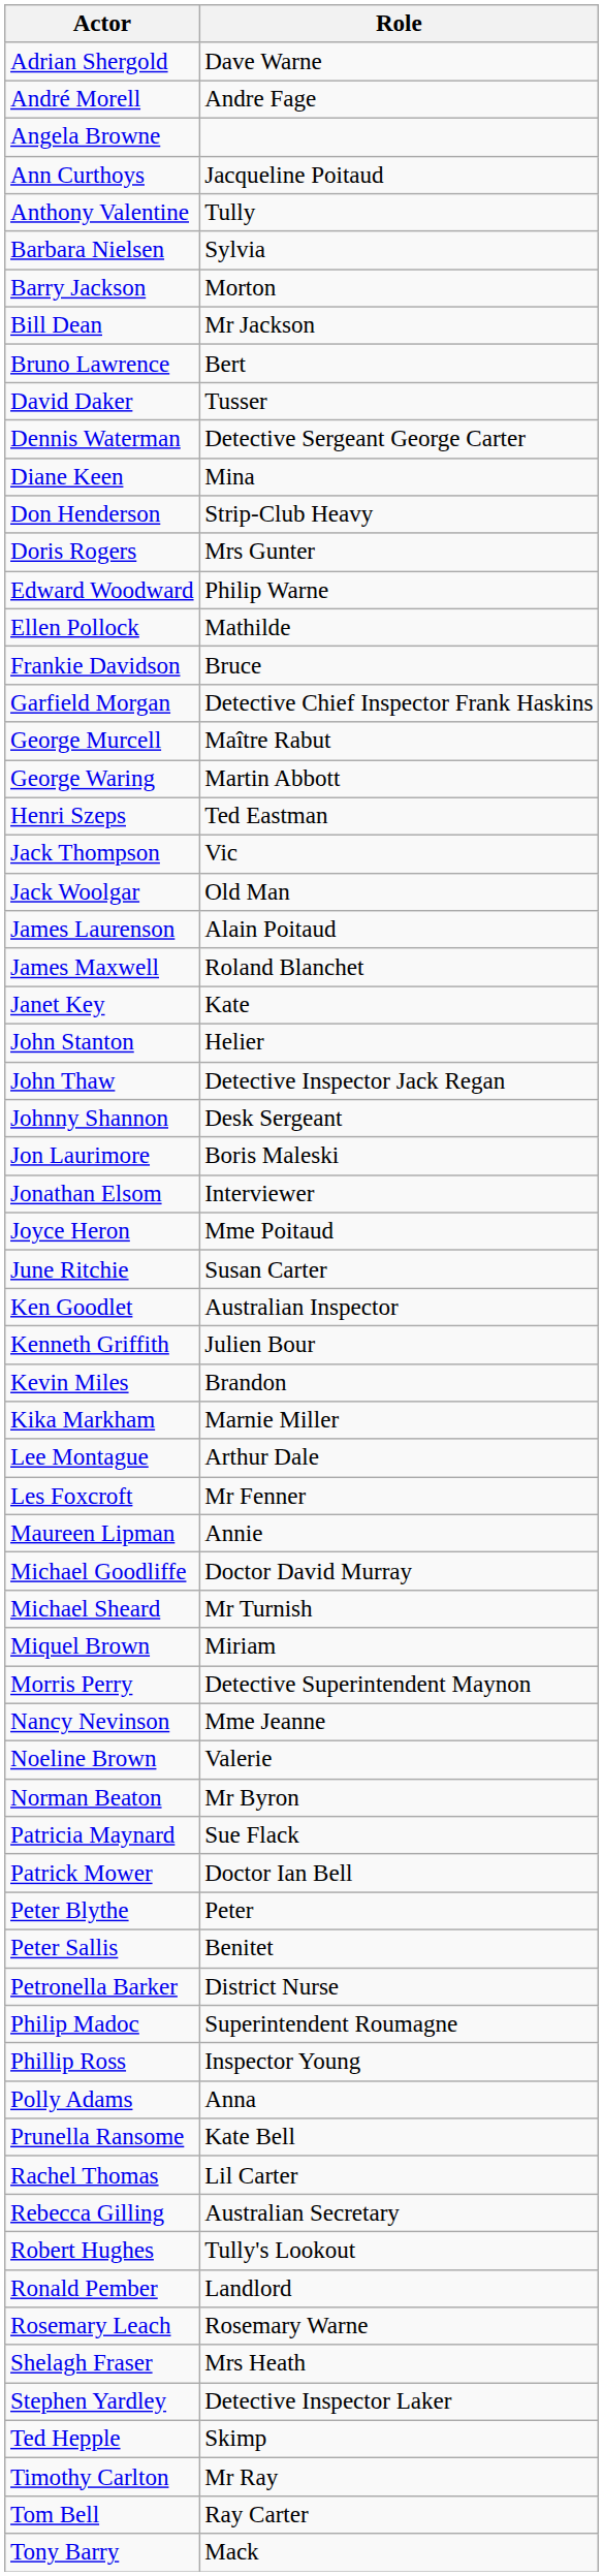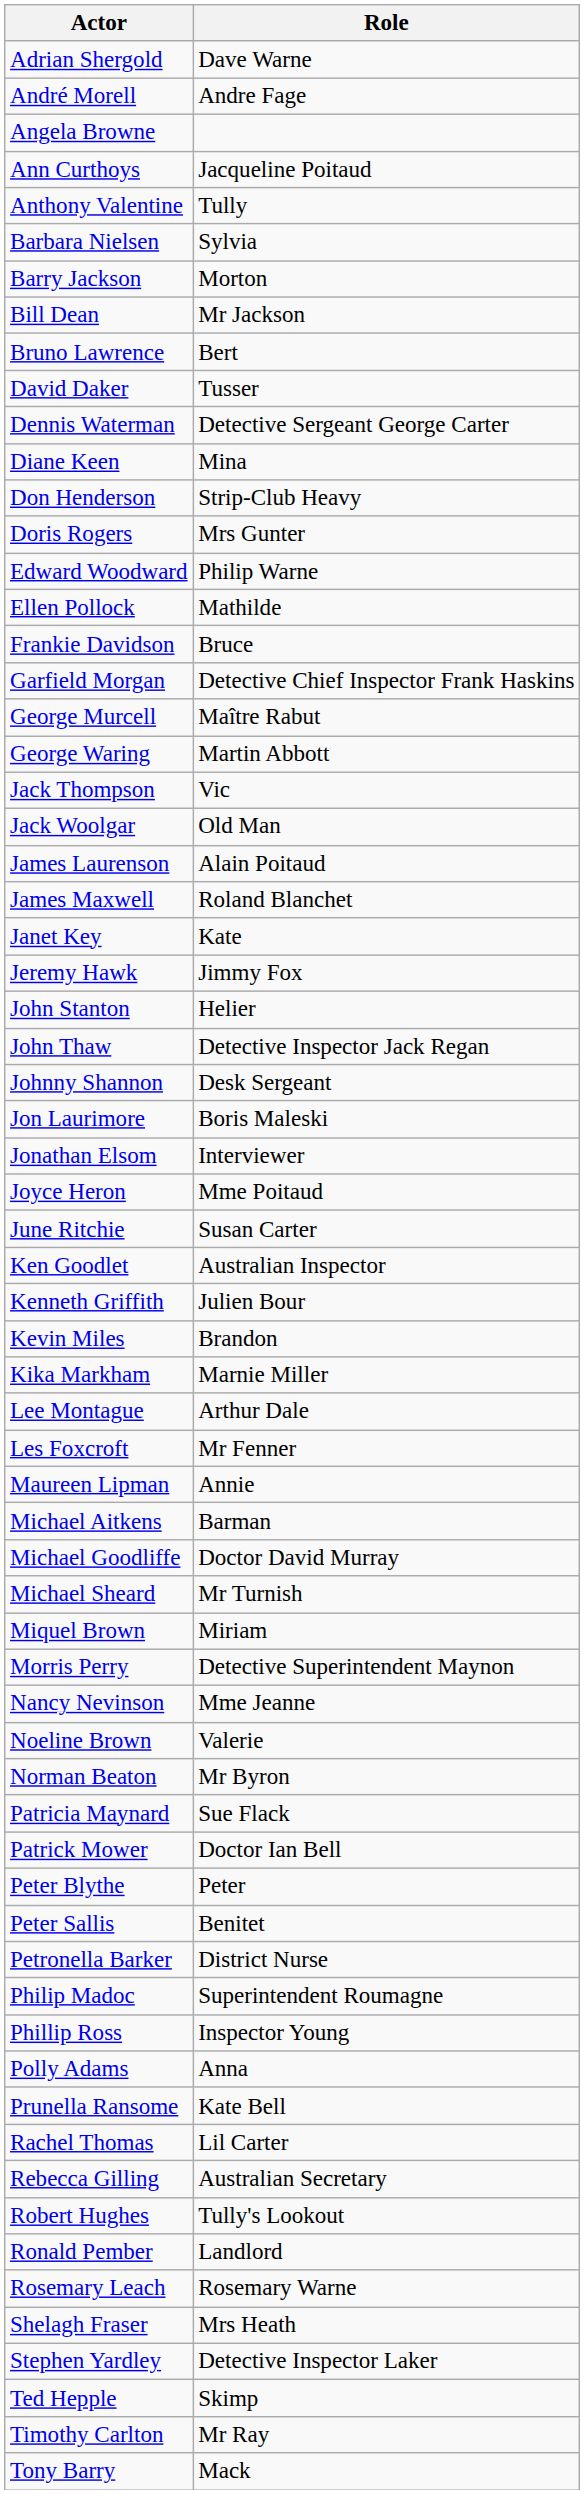- row: Henri Szeps | Ted Eastman
+ row: Jeremy Hawk | Jimmy Fox
+ row: Michael Aitkens | Barman
- row: Tom Bell | Ray Carter
